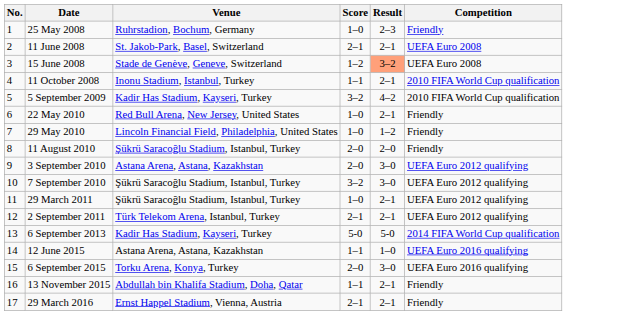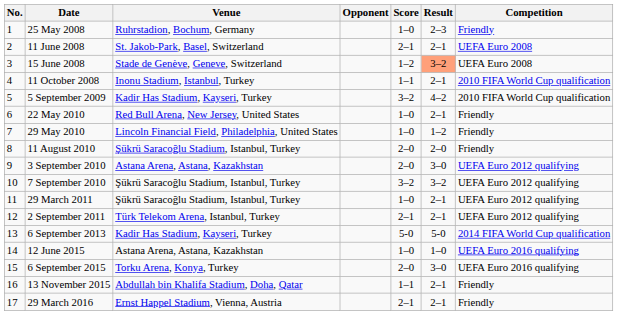+ column: Opponent
7 September 2010 | Result: 3–0 -> 3–2
12 June 2015 | Score: 1–1 -> 1–0
